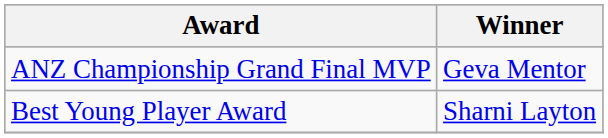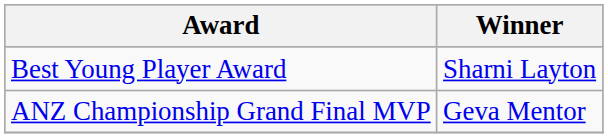rows swapped: ANZ Championship Grand Final MVP <-> Best Young Player Award
